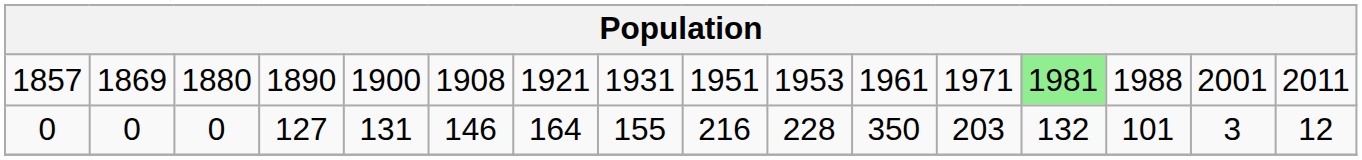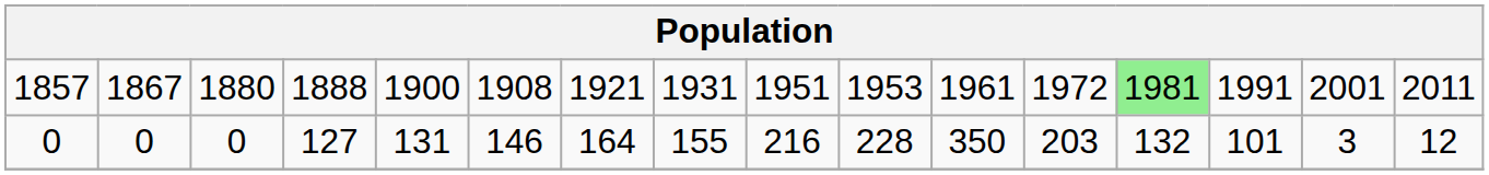1857 | column 2: 1869 -> 1867
1857 | column 4: 1890 -> 1888
1857 | column 12: 1971 -> 1972
1857 | column 14: 1988 -> 1991
